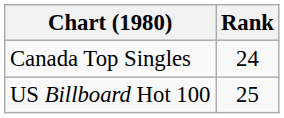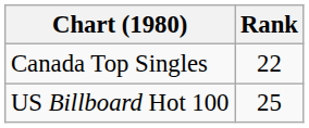Canada Top Singles | Rank: 24 -> 22
